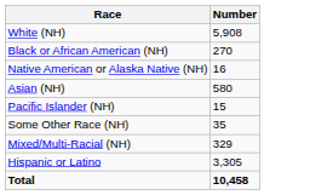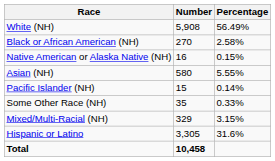+ column: Percentage | 56.49% | 2.58% | 0.15% | 5.55% | 0.14% | 0.33% | 3.15% | 31.6%
